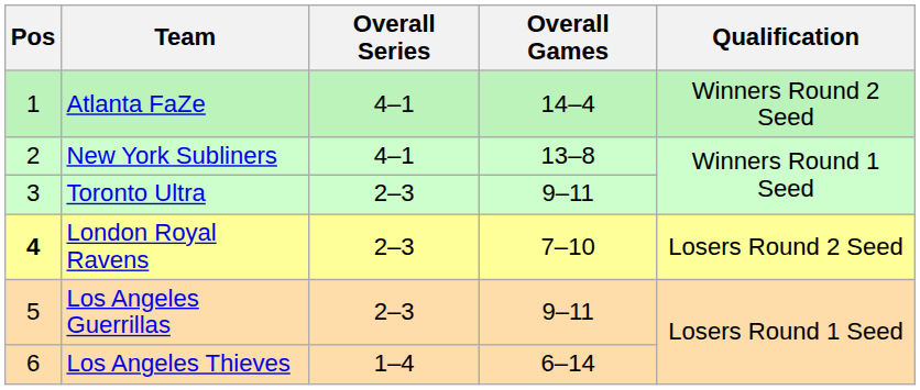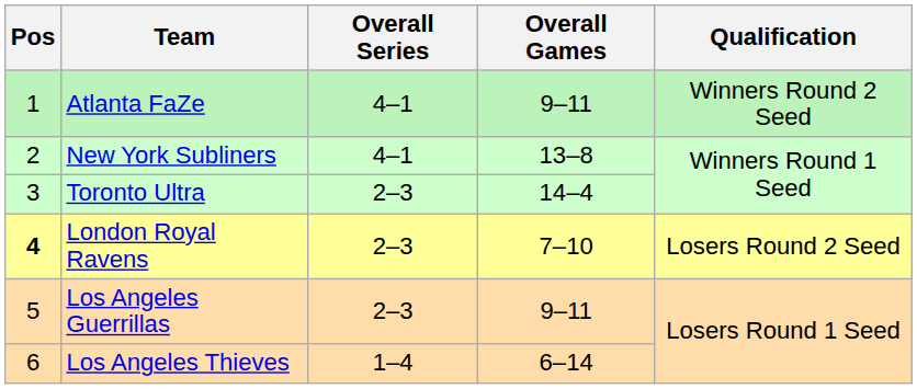Atlanta FaZe | Overall Games: 14–4 -> 9–11
Toronto Ultra | Overall Games: 9–11 -> 14–4
